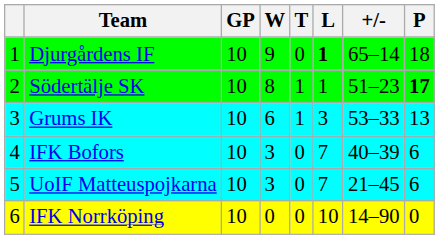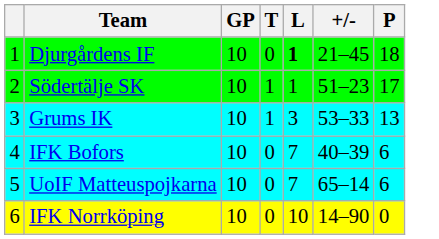- column: W | 9 | 8 | 6 | 3 | 3 | 0
Djurgårdens IF | +/-: 65–14 -> 21–45
Södertälje SK | P: bold -> normal
UoIF Matteuspojkarna | +/-: 21–45 -> 65–14
